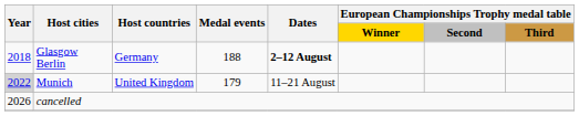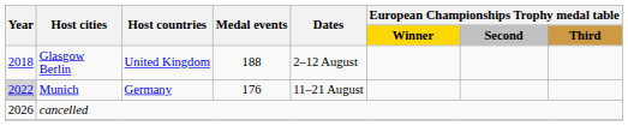Glasgow Berlin | Host countries: Germany -> United Kingdom
Glasgow Berlin | Dates: bold -> normal
Munich | Host countries: United Kingdom -> Germany
Munich | Medal events: 179 -> 176
